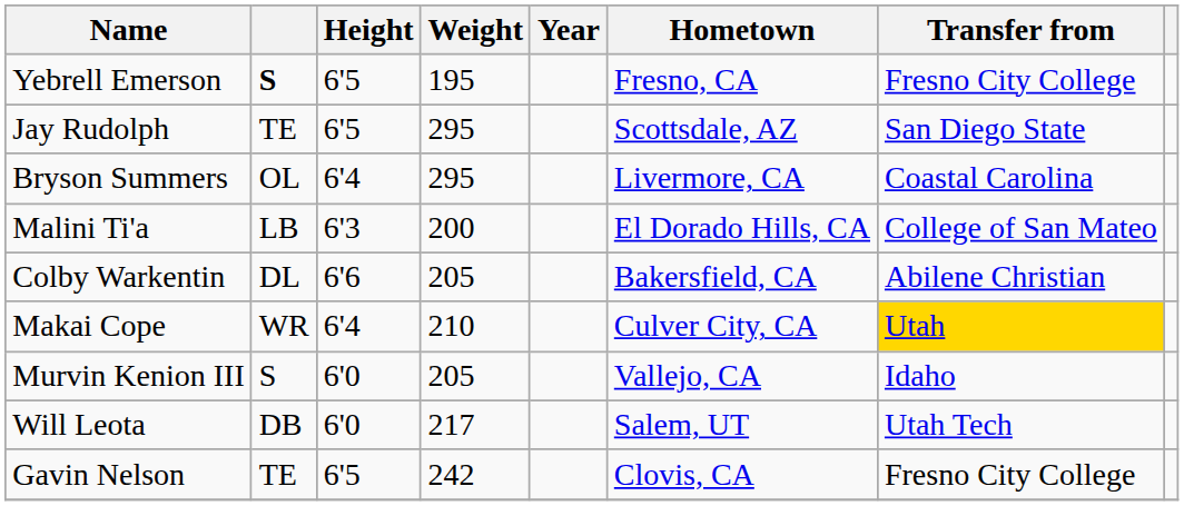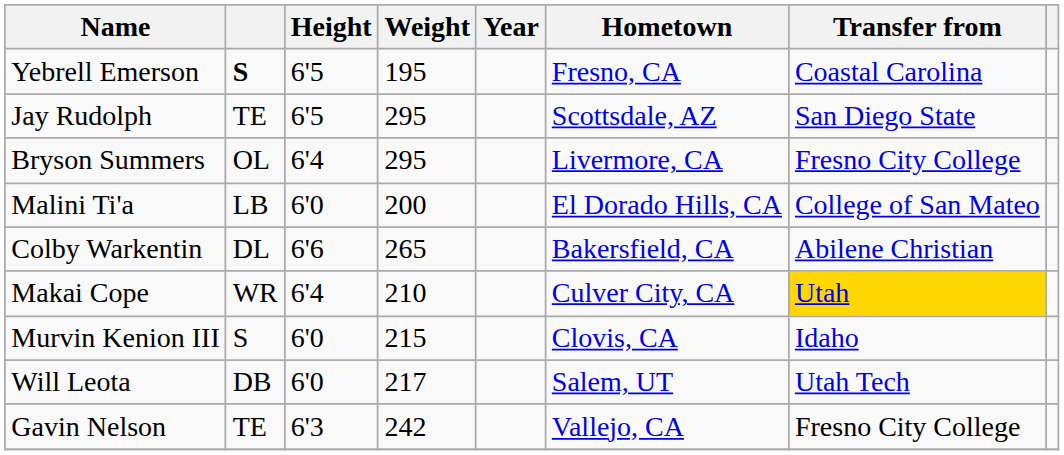Yebrell Emerson | Transfer from: Fresno City College -> Coastal Carolina
Bryson Summers | Transfer from: Coastal Carolina -> Fresno City College
Malini Ti'a | Height: 6'3 -> 6'0
Colby Warkentin | Weight: 205 -> 265
Murvin Kenion III | Weight: 205 -> 215
Murvin Kenion III | Hometown: Vallejo, CA -> Clovis, CA
Gavin Nelson | Height: 6'5 -> 6'3
Gavin Nelson | Hometown: Clovis, CA -> Vallejo, CA
